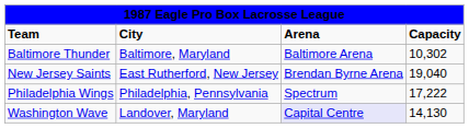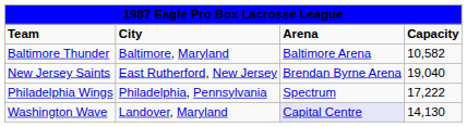Baltimore Thunder | column 4: 10,302 -> 10,582
